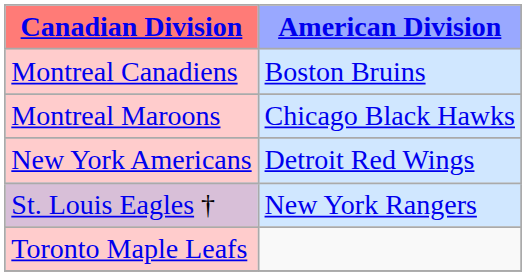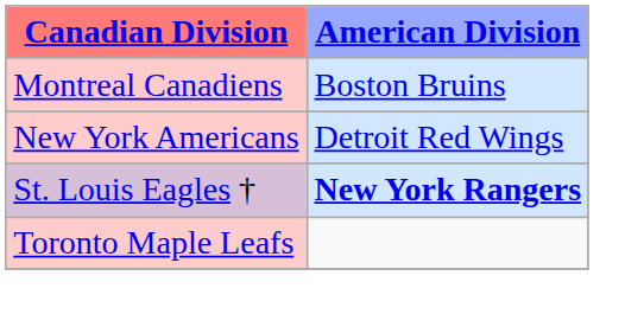- row: Montreal Maroons | Chicago Black Hawks
St. Louis Eagles † | American Division: normal -> bold
